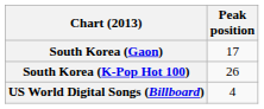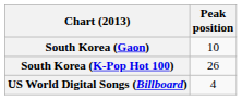South Korea (Gaon) | Peak position: 17 -> 10
